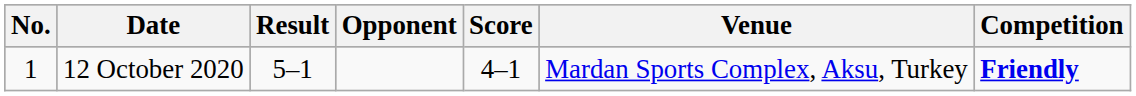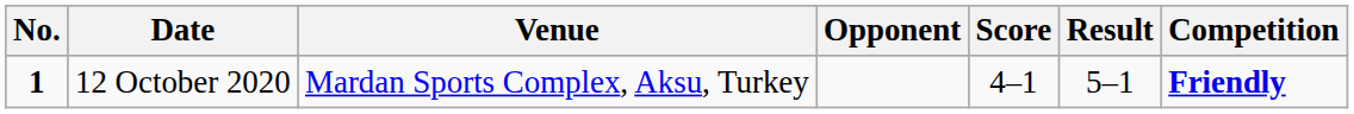columns swapped: Venue <-> Result
12 October 2020 | No.: normal -> bold
